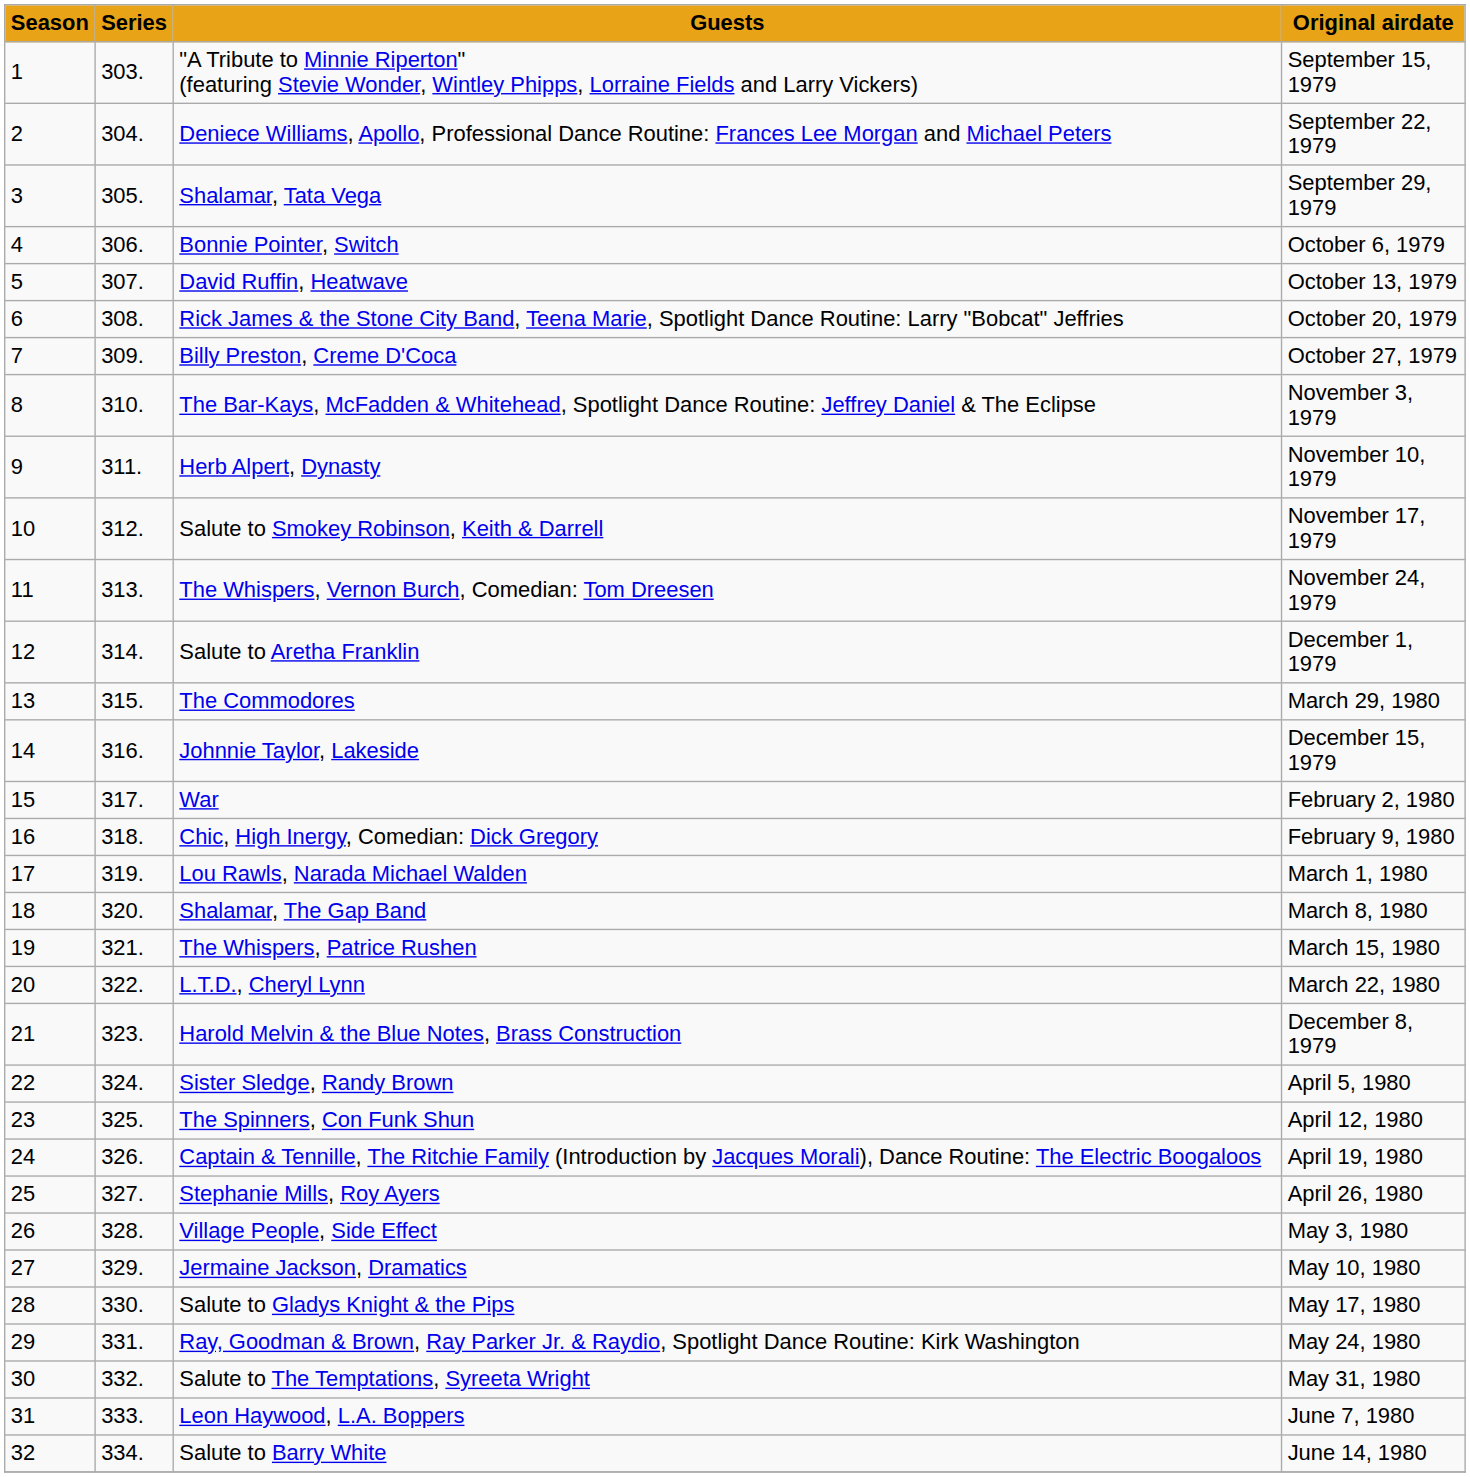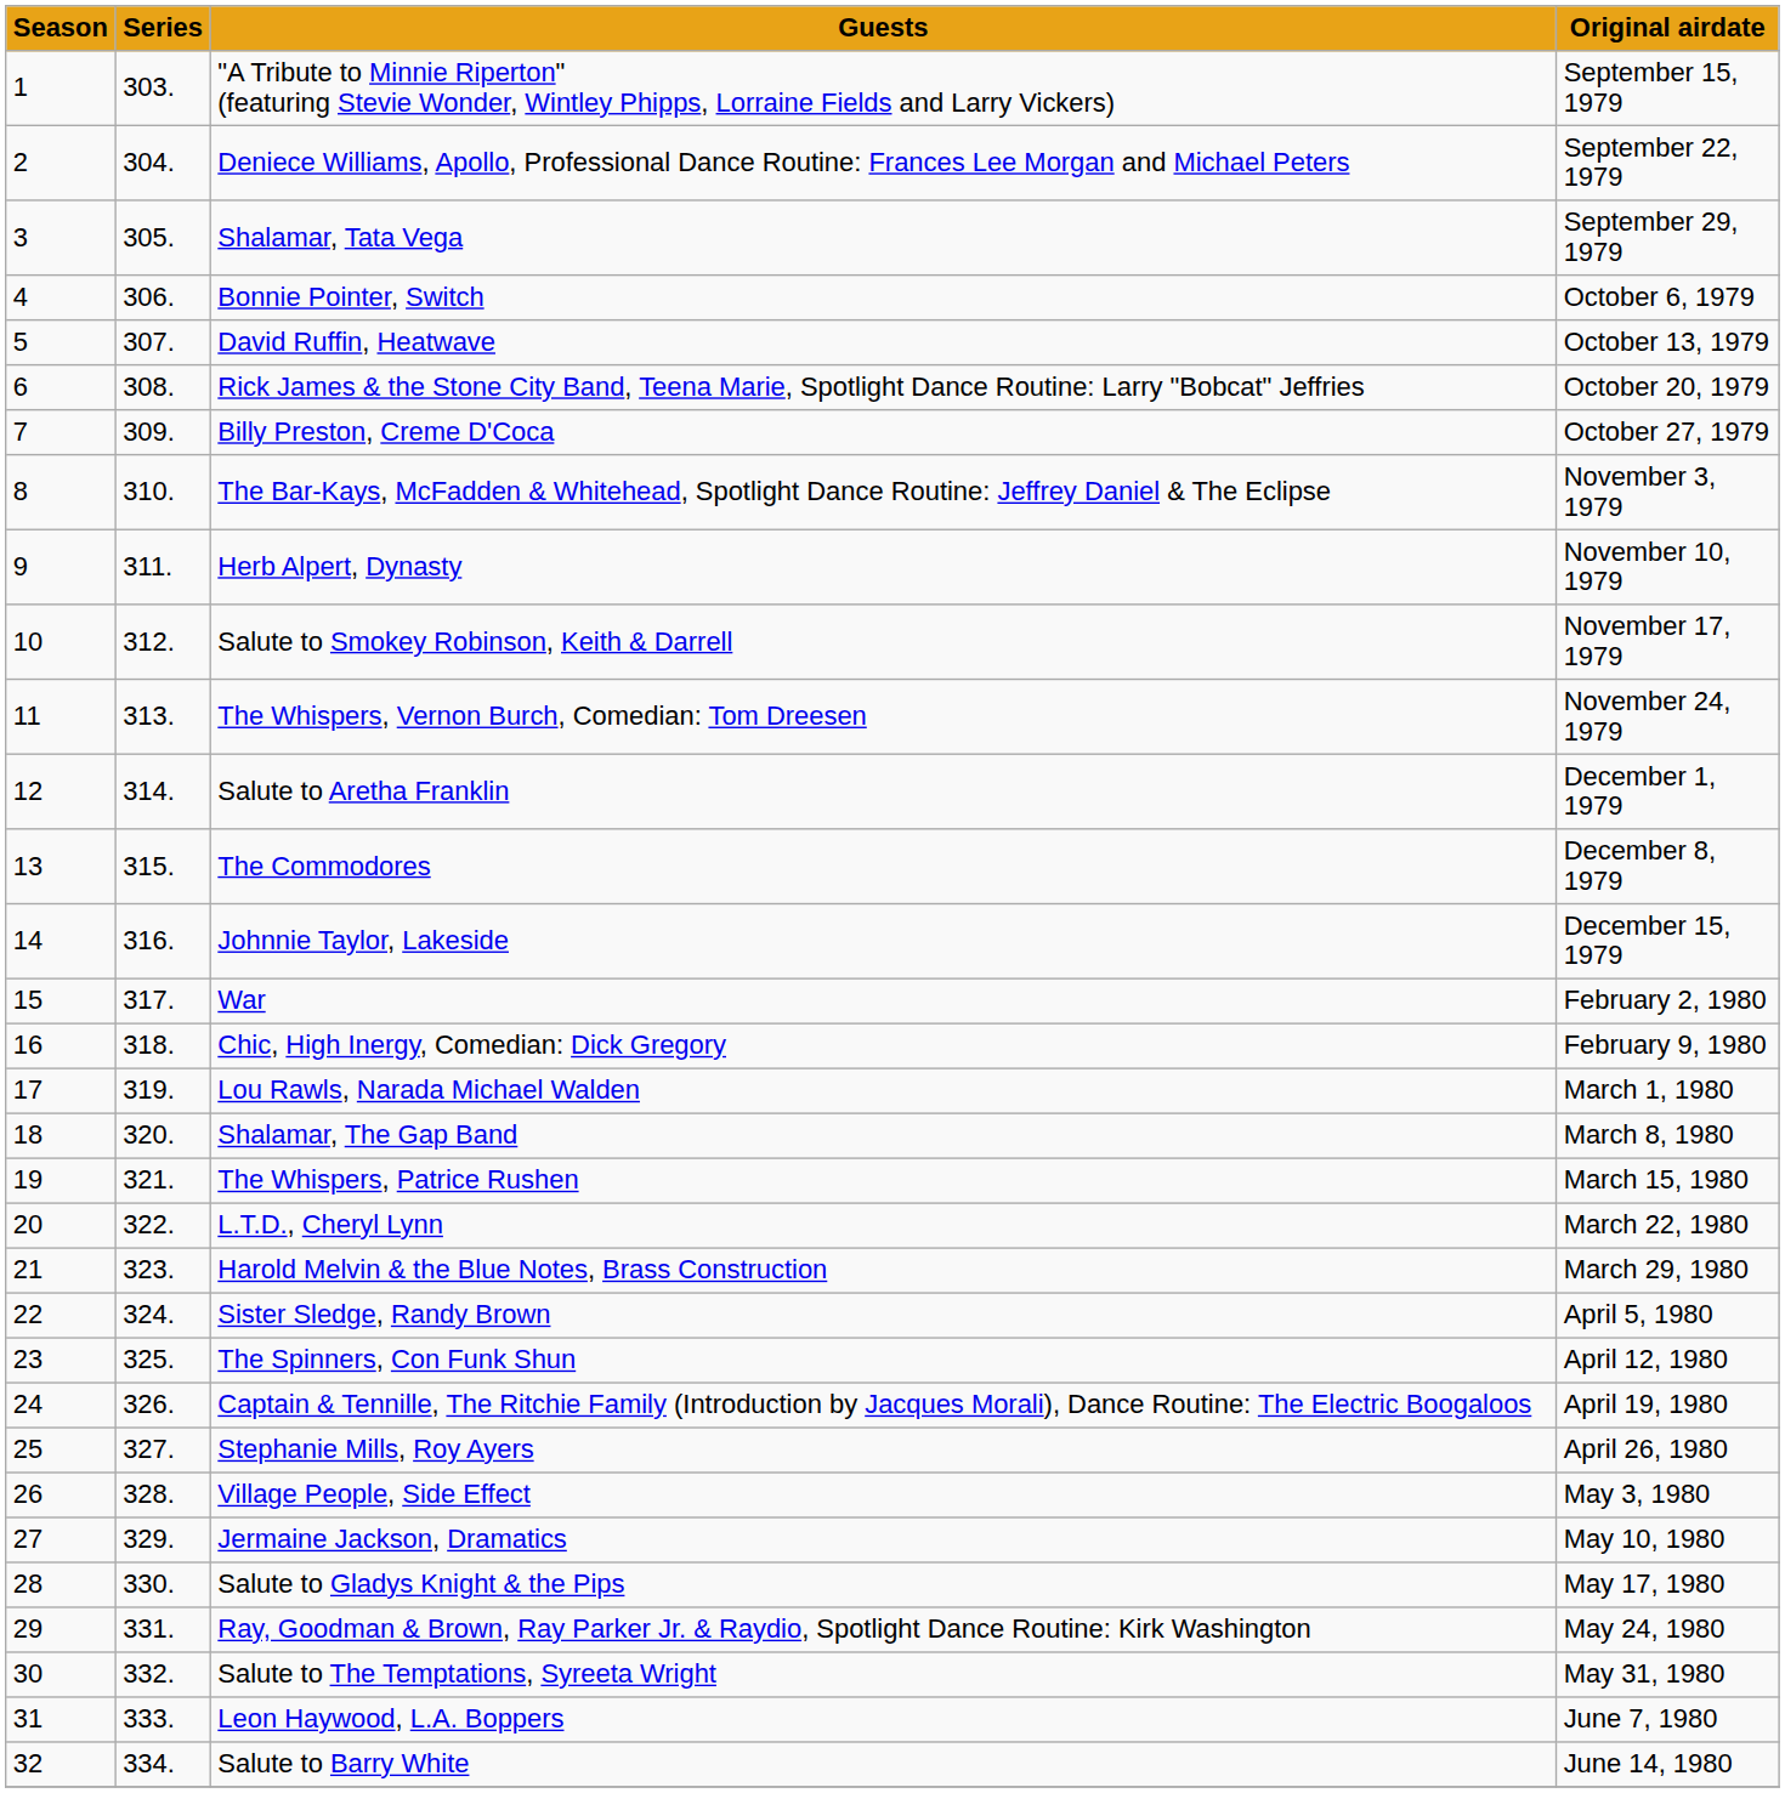The Commodores | Original airdate: March 29, 1980 -> December 8, 1979
Harold Melvin & the Blue Notes, Brass Construction | Original airdate: December 8, 1979 -> March 29, 1980
